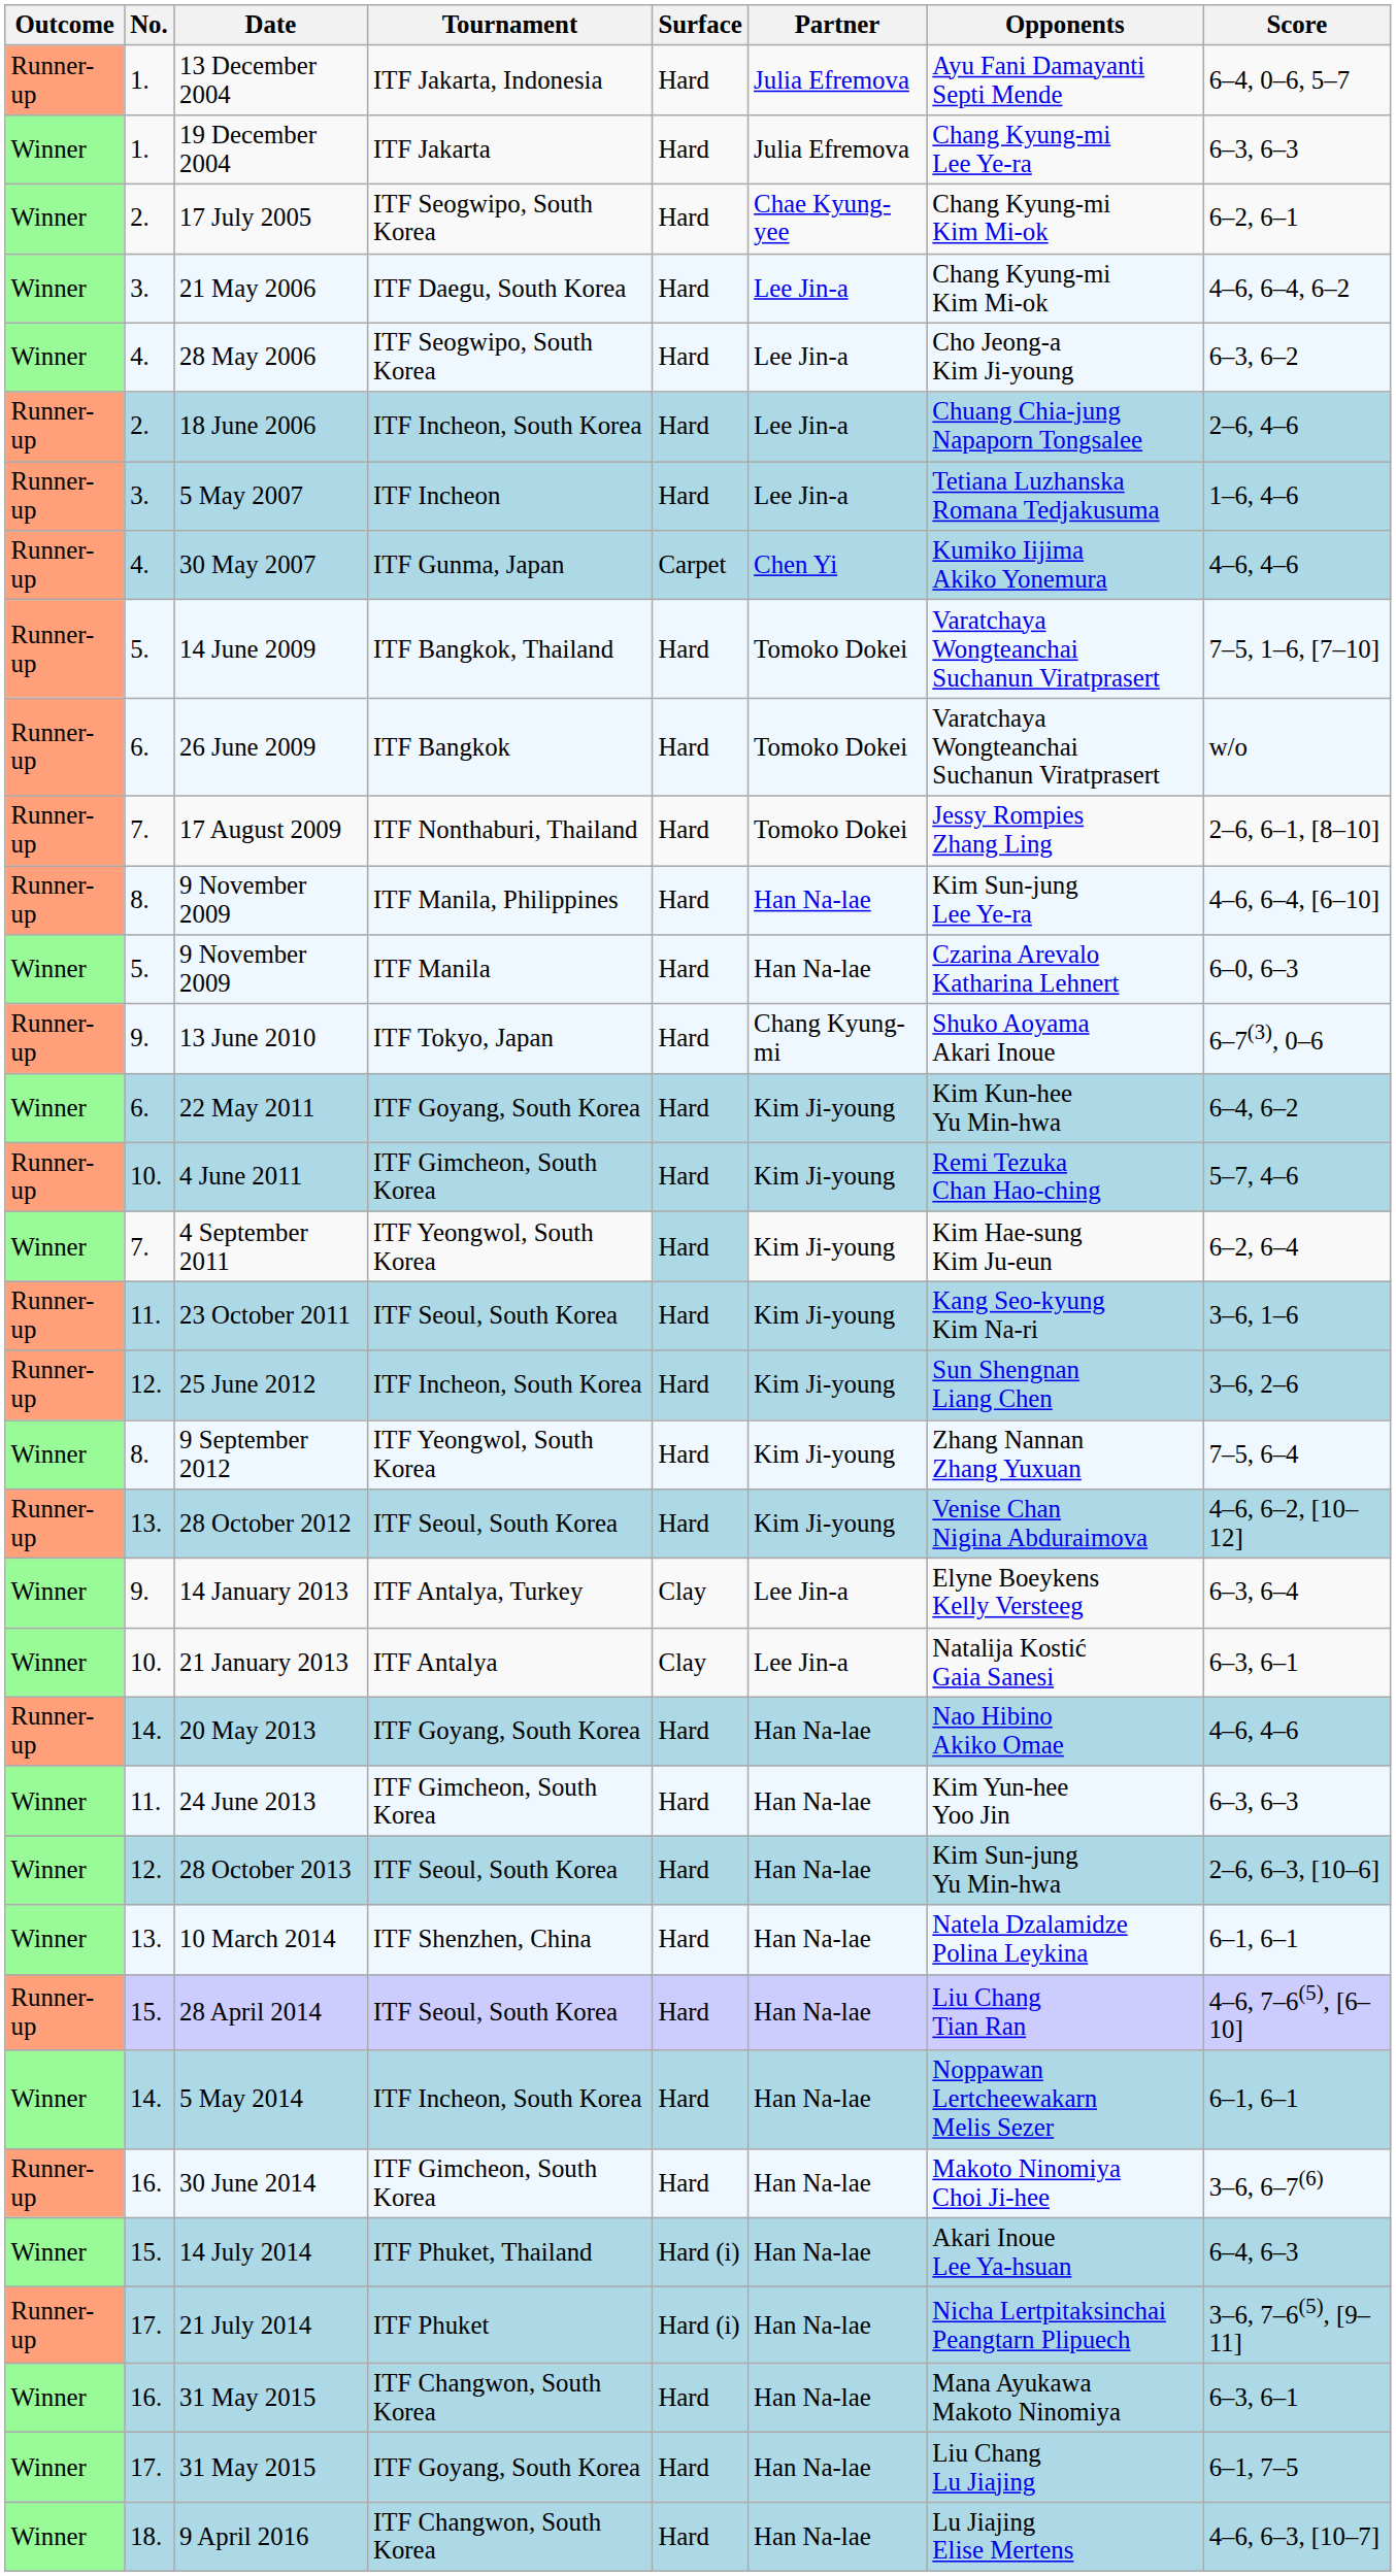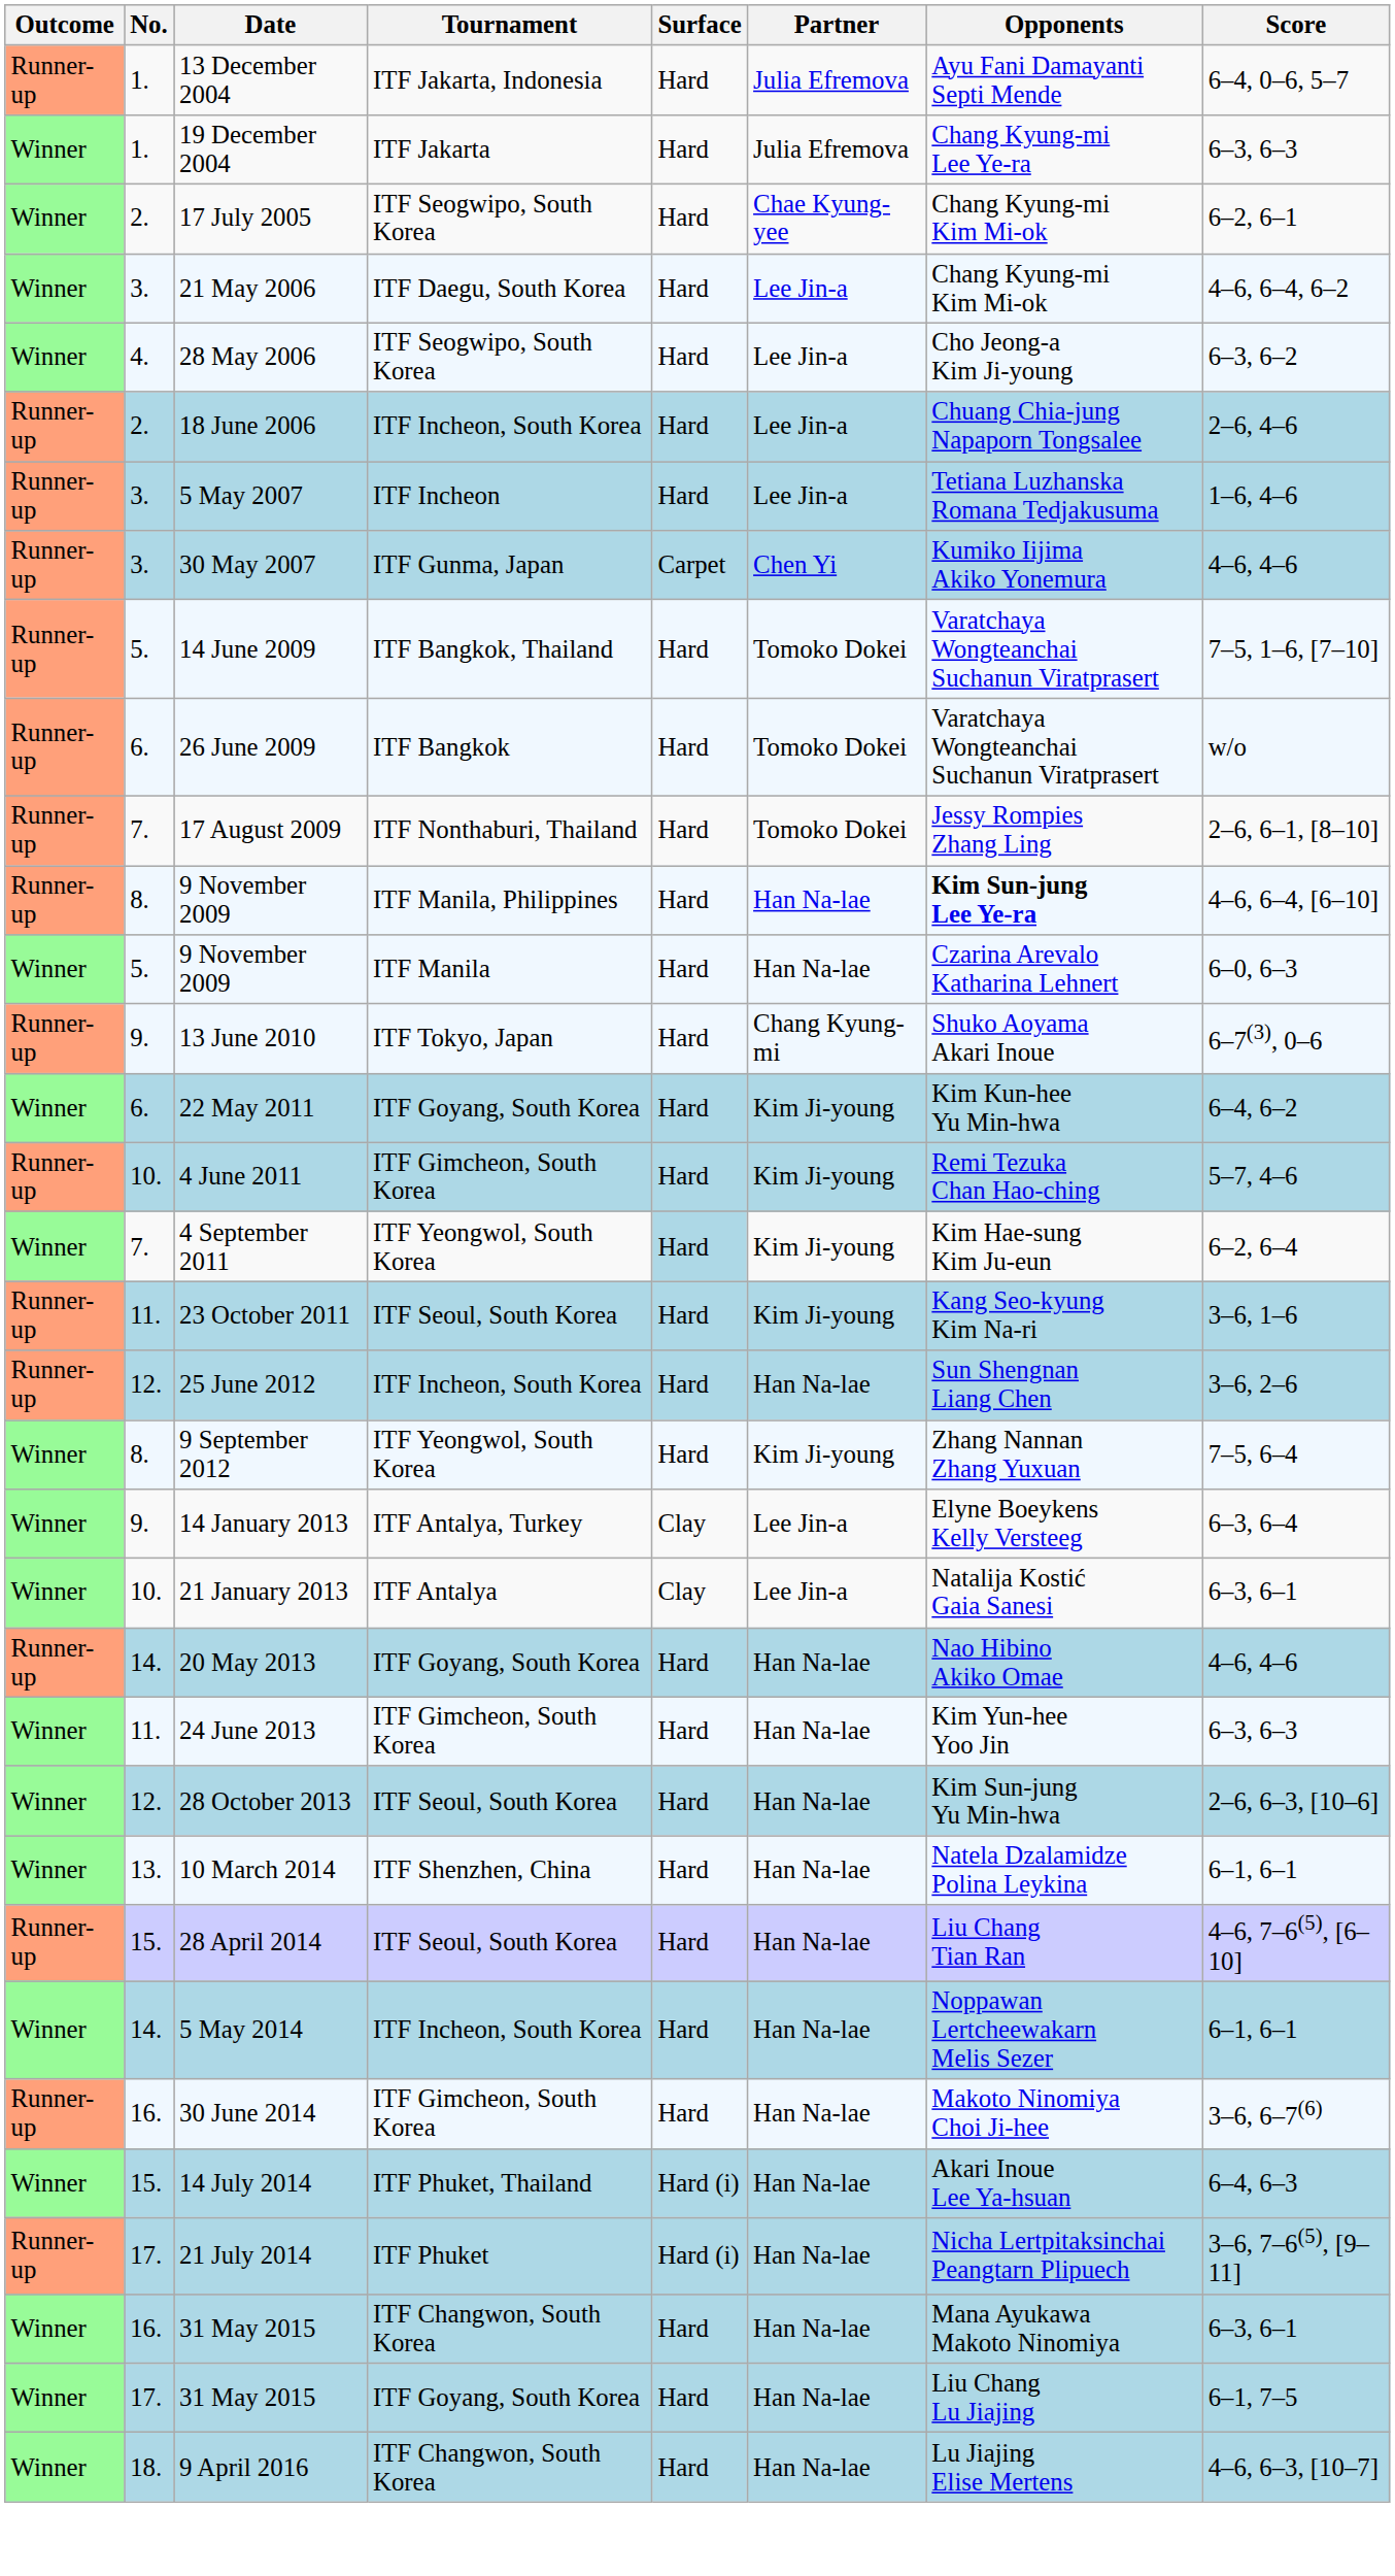30 May 2007 | No.: 4. -> 3.
9 November 2009 / ITF Manila, Philippines | Opponents: normal -> bold
25 June 2012 | Partner: Kim Ji-young -> Han Na-lae
- row: Runner-up | 13. | 28 October 2012 | ITF Seoul, South Korea | Hard | Kim Ji-young | Venise Chan Nigina Abduraimova | 4–6, 6–2, [10–12]
